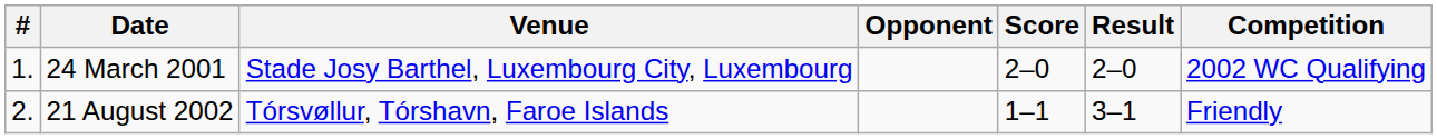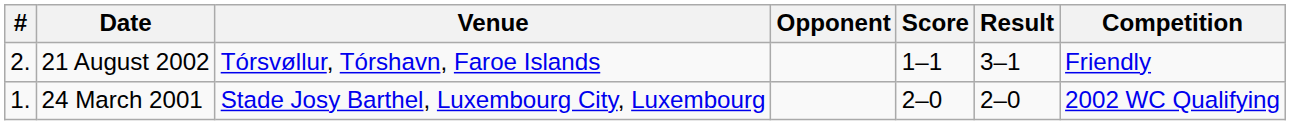rows swapped: 24 March 2001 <-> 21 August 2002
